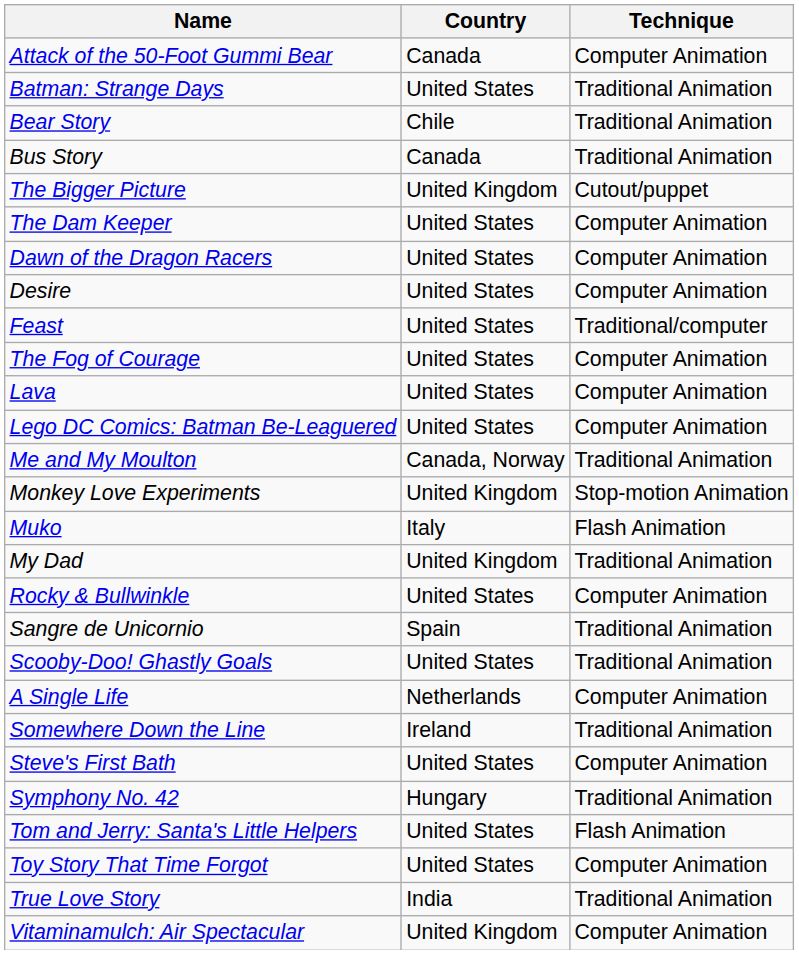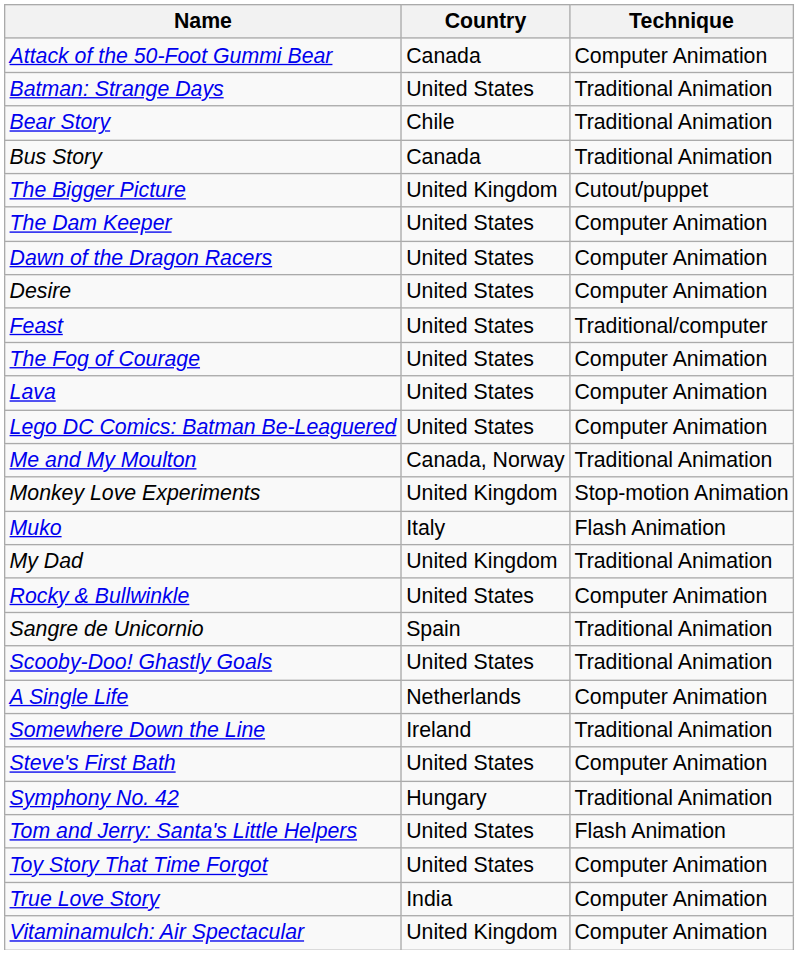True Love Story | Technique: Traditional Animation -> Computer Animation
